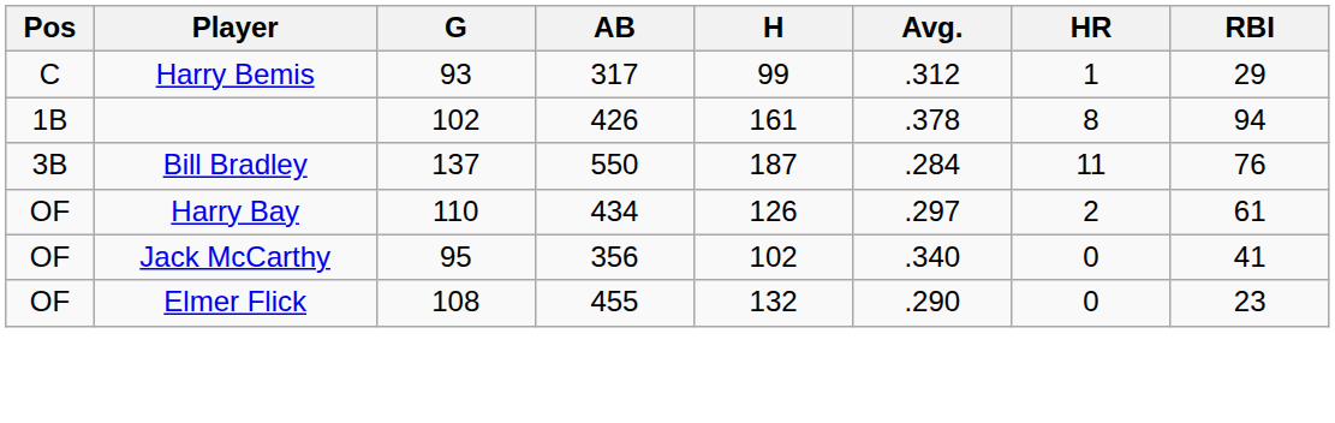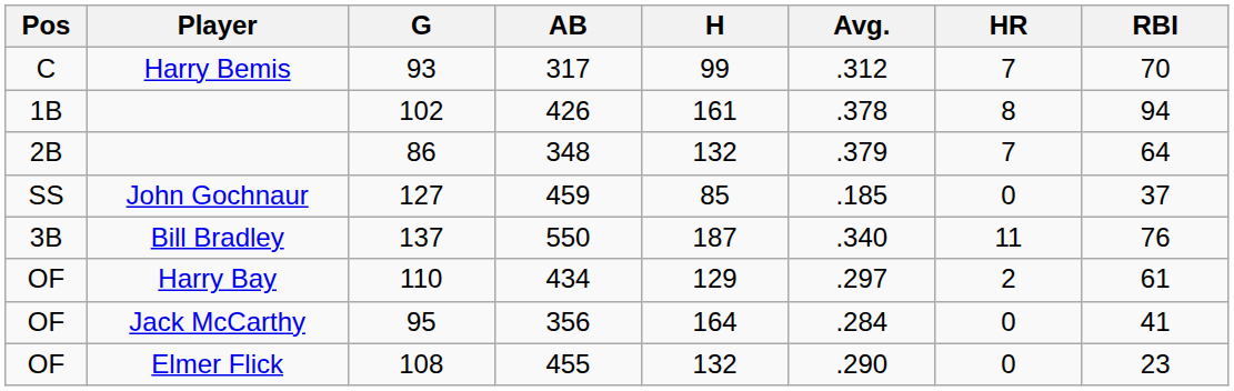93 | HR: 1 -> 7
93 | RBI: 29 -> 70
+ row: 2B | 86 | 348 | 132 | .379 | 7 | 64
+ row: SS | John Gochnaur | 127 | 459 | 85 | .185 | 0 | 37
137 | Avg.: .284 -> .340
110 | H: 126 -> 129
95 | H: 102 -> 164
95 | Avg.: .340 -> .284
